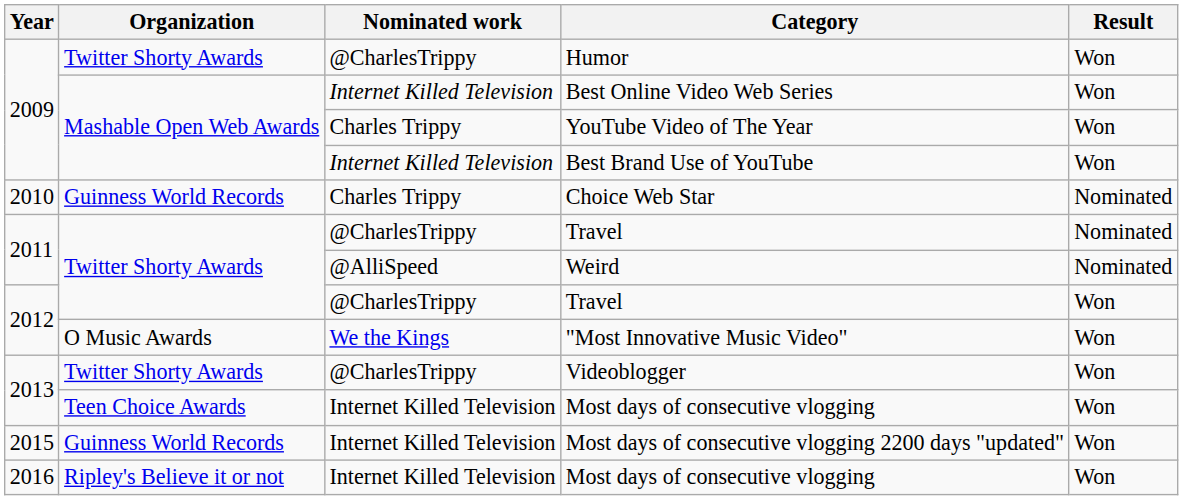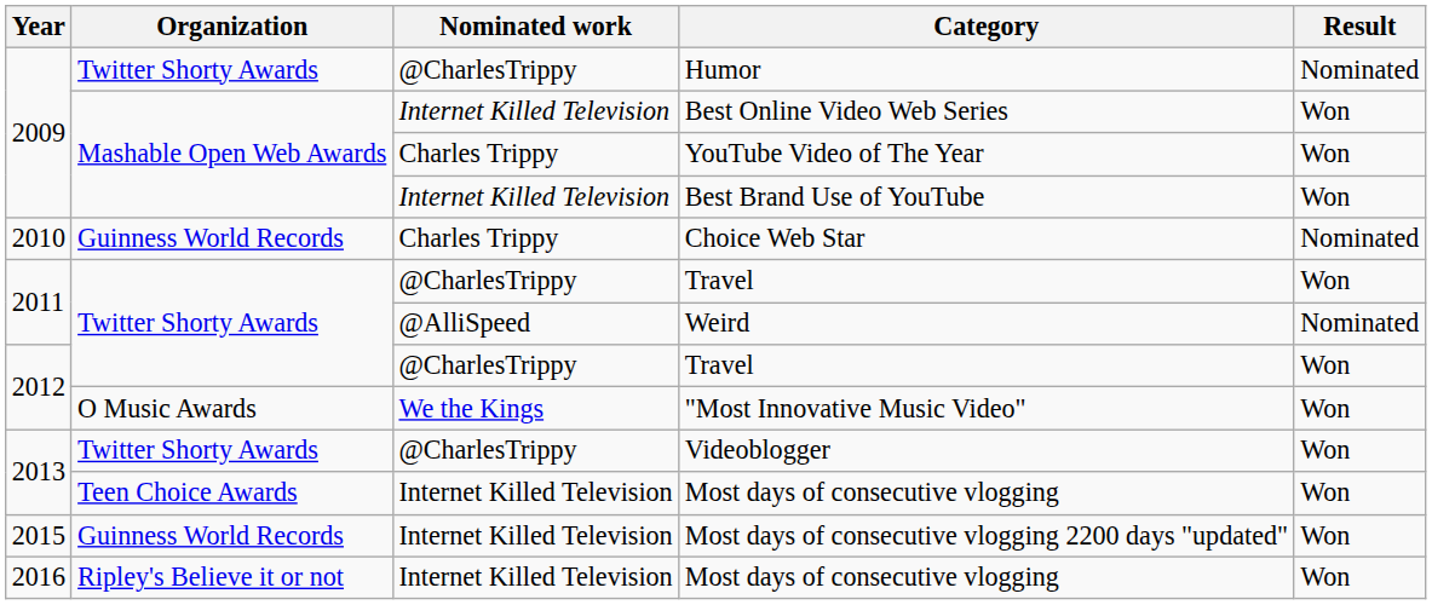Humor | Result: Won -> Nominated
2011 / Travel | Result: Nominated -> Won
